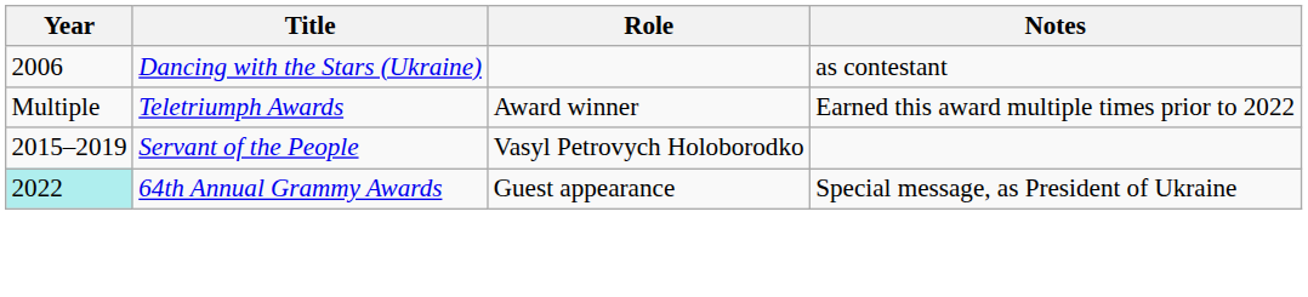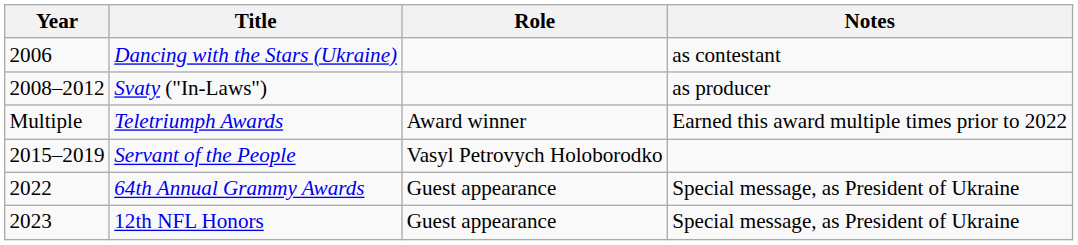+ row: 2008–2012 | Svaty ("In-Laws") | as producer
64th Annual Grammy Awards | Year: paleturquoise background -> no background
+ row: 2023 | 12th NFL Honors | Guest appearance | Special message, as President of Ukraine
